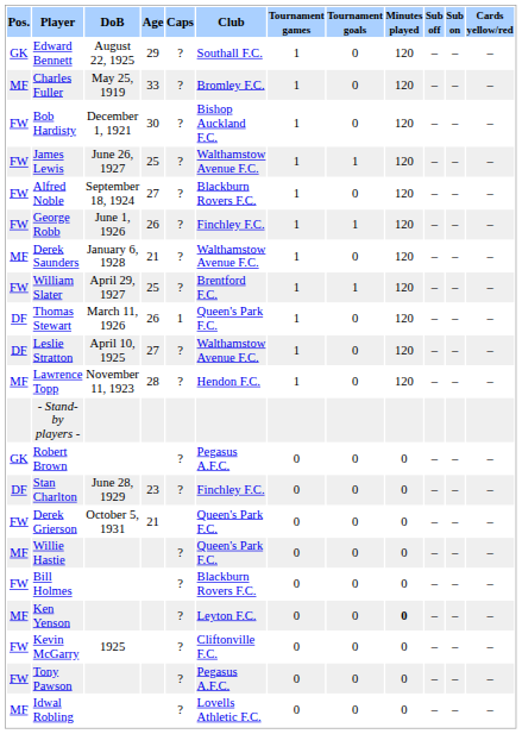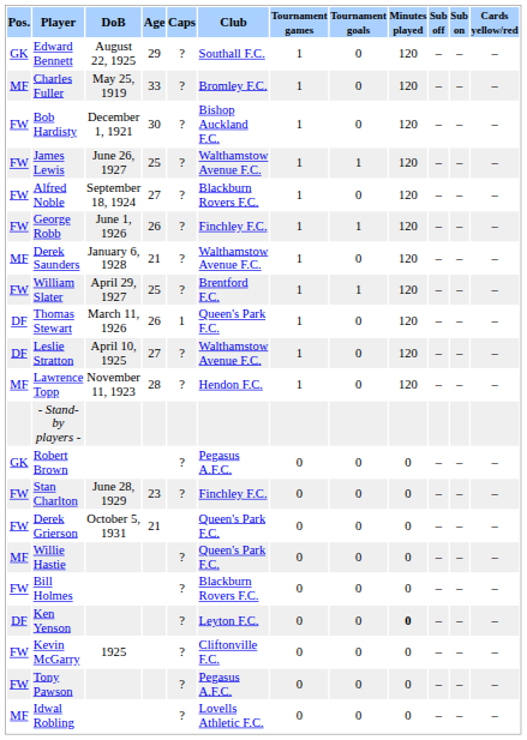Stan Charlton | Pos.: DF -> FW
Ken Yenson | Pos.: MF -> DF
